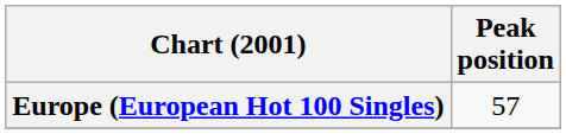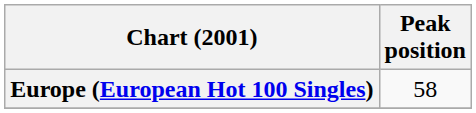Europe (European Hot 100 Singles) | Peak position: 57 -> 58
